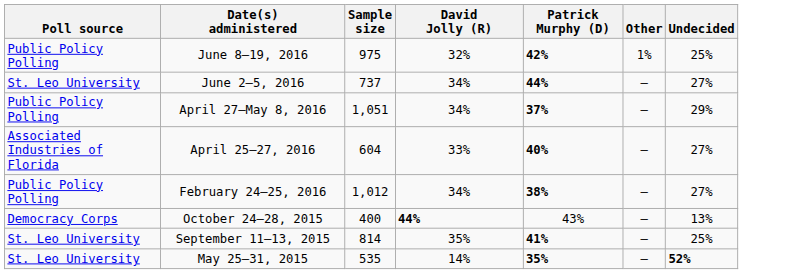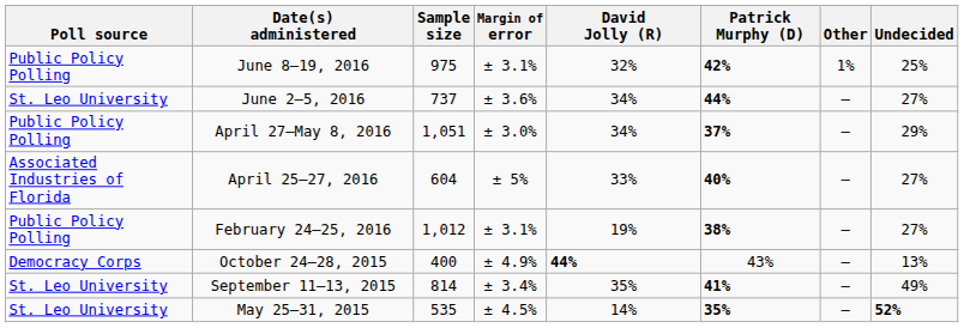+ column: Margin of error | ± 3.1% | ± 3.6% | ± 3.0% | ± 5% | ± 3.1% | ± 4.9% | ± 3.4% | ± 4.5%
February 24–25, 2016 | David Jolly (R): 34% -> 19%
September 11–13, 2015 | Undecided: 25% -> 49%
